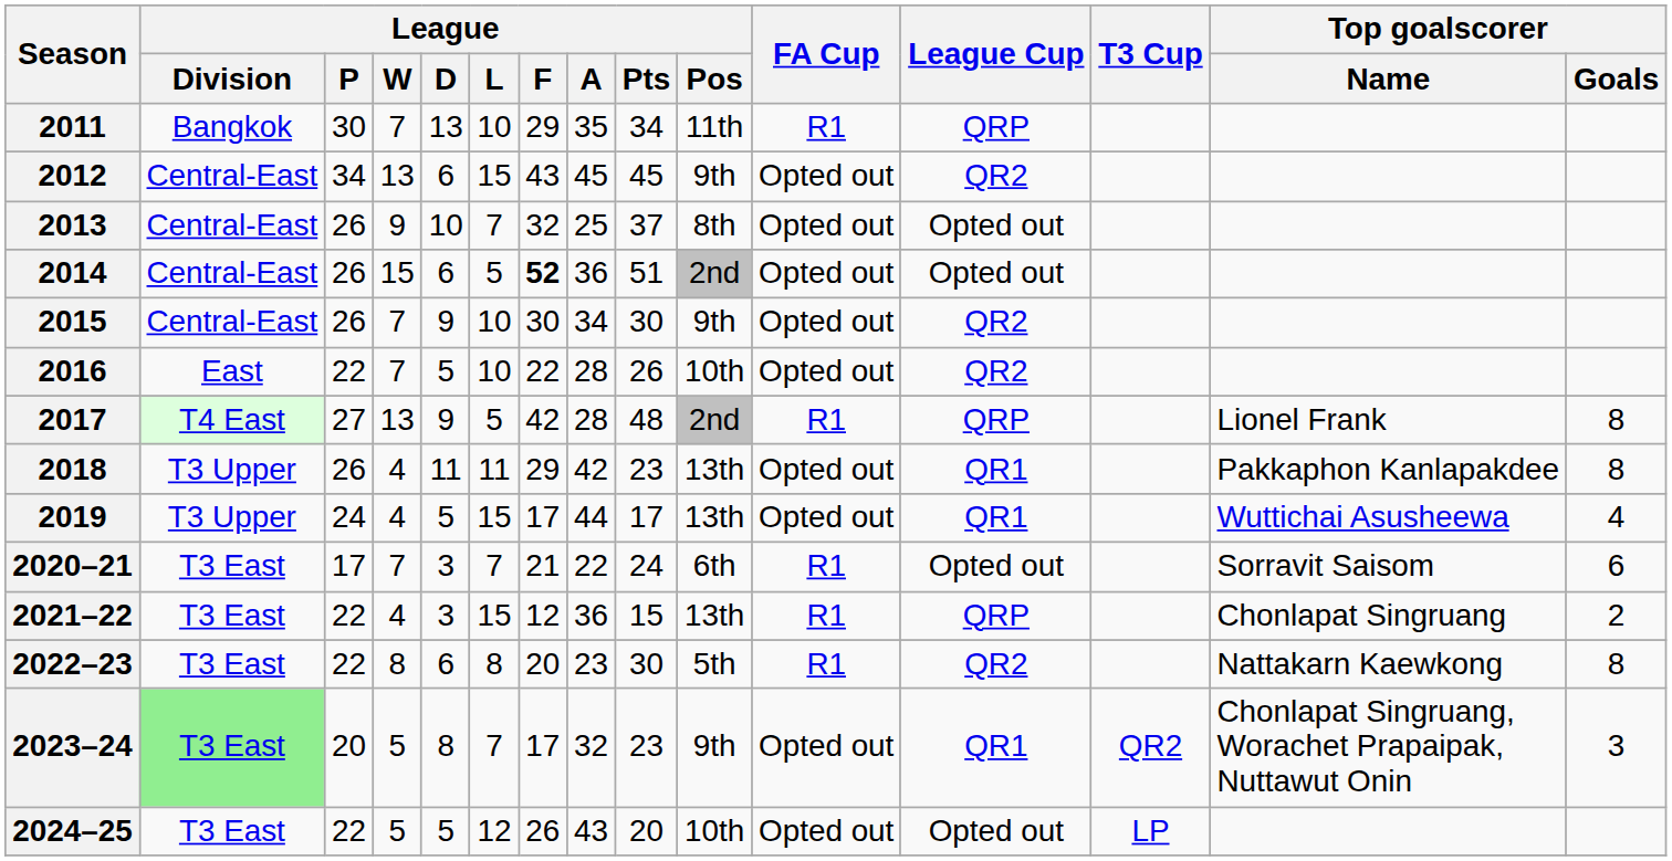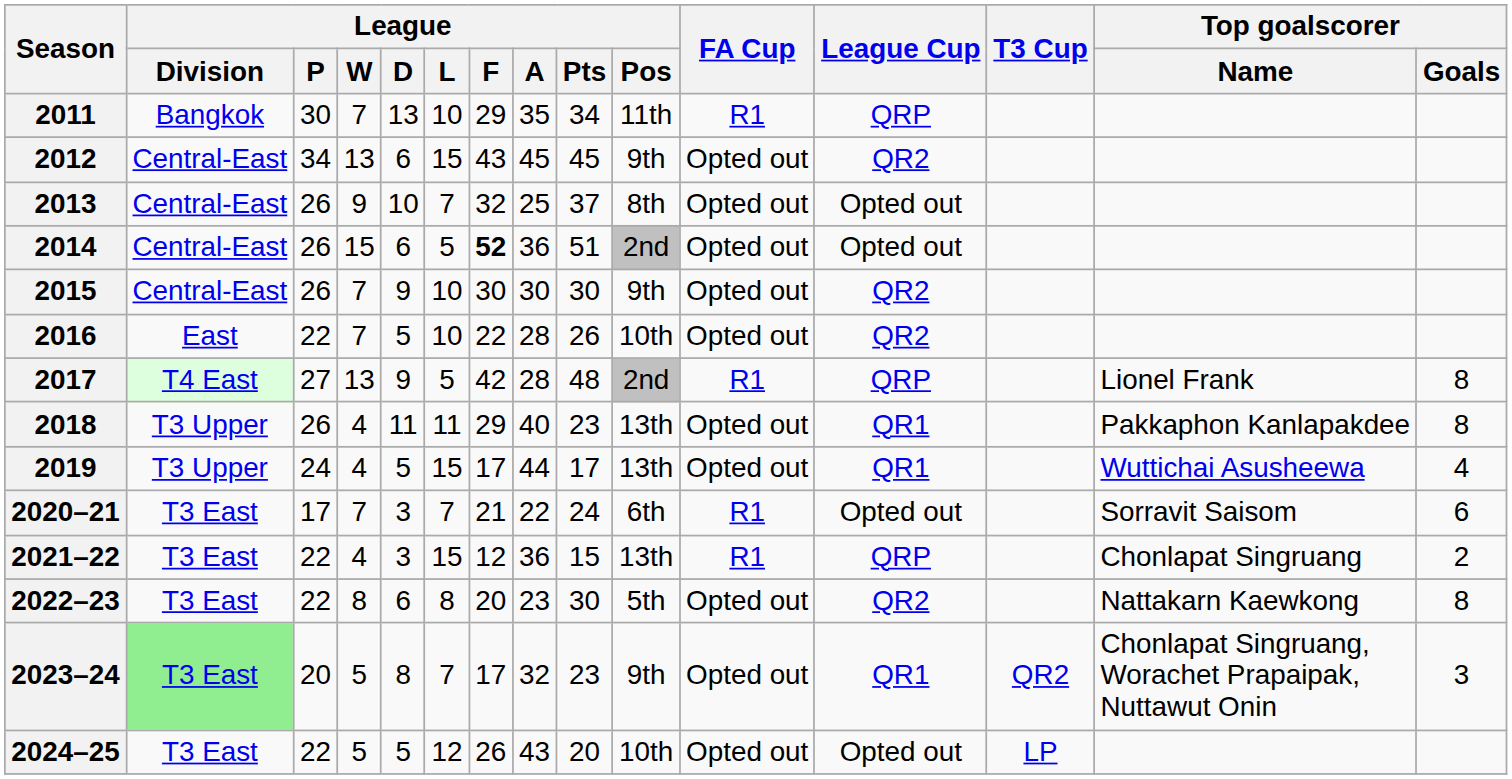2015 | League / A: 34 -> 30
2018 | League / A: 42 -> 40
2022–23 | FA Cup: R1 -> Opted out
